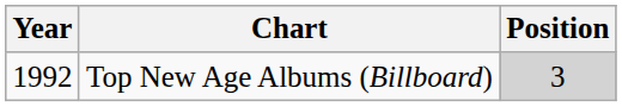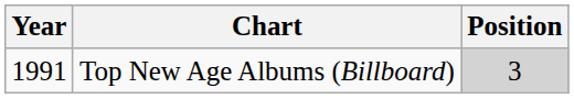Top New Age Albums (Billboard) | Year: 1992 -> 1991
